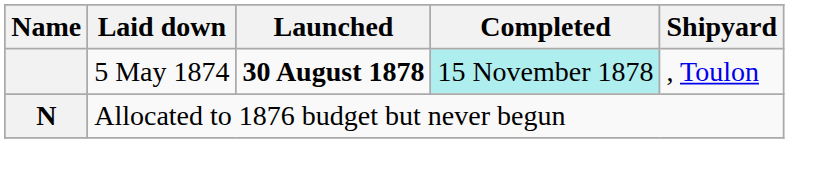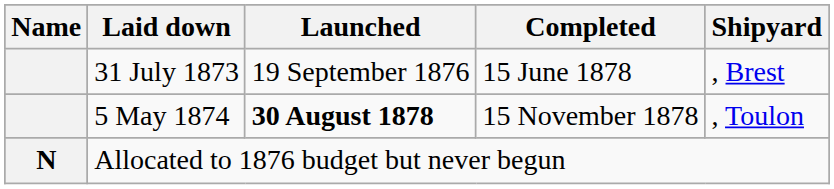+ row: 31 July 1873 | 19 September 1876 | 15 June 1878 | , Brest
5 May 1874 | Completed: paleturquoise background -> no background
